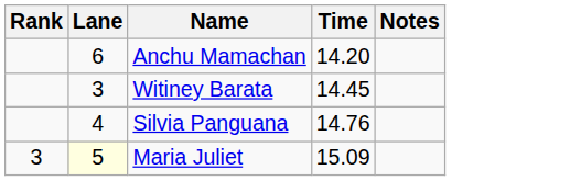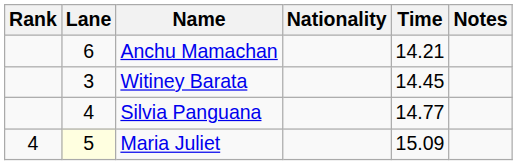+ column: Nationality
Anchu Mamachan | Time: 14.20 -> 14.21
Silvia Panguana | Time: 14.76 -> 14.77
Maria Juliet | Rank: 3 -> 4
